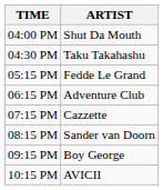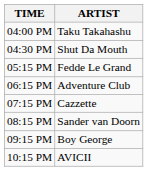04:00 PM | ARTIST: Shut Da Mouth -> Taku Takahashu
04:30 PM | ARTIST: Taku Takahashu -> Shut Da Mouth
